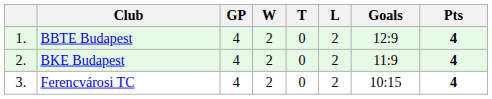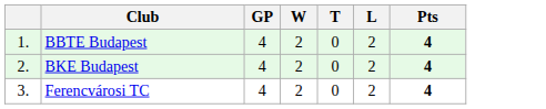- column: Goals | 12:9 | 11:9 | 10:15
